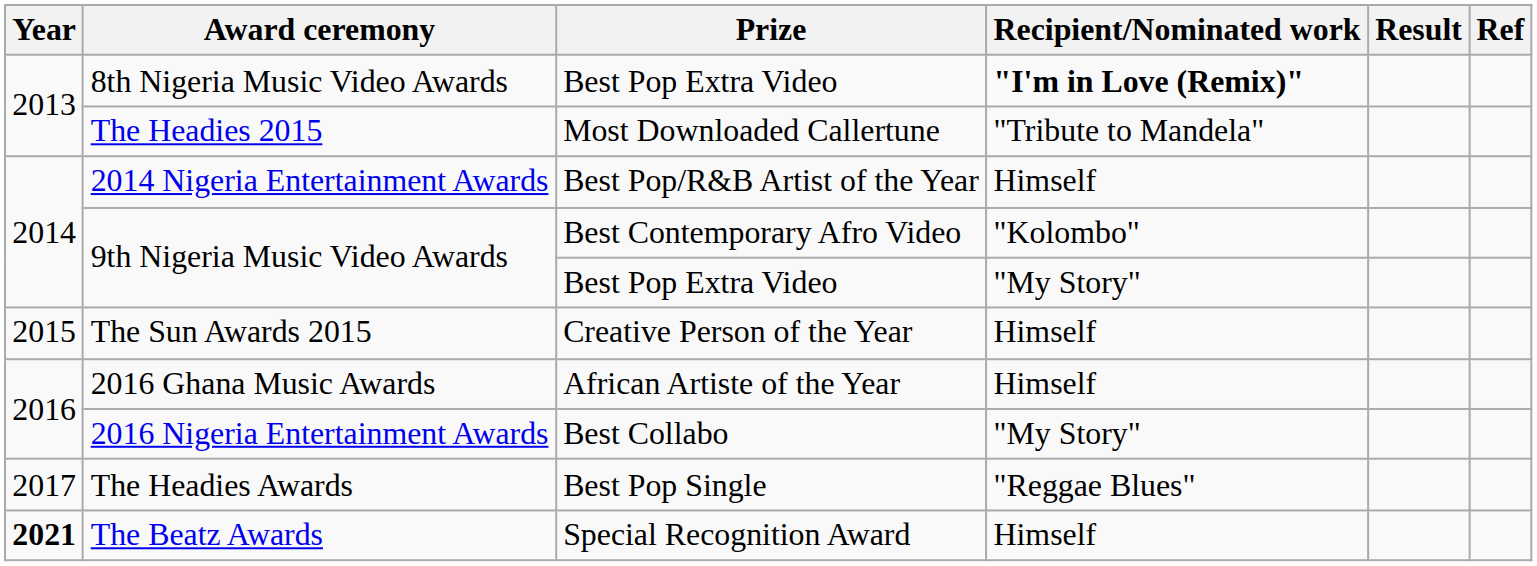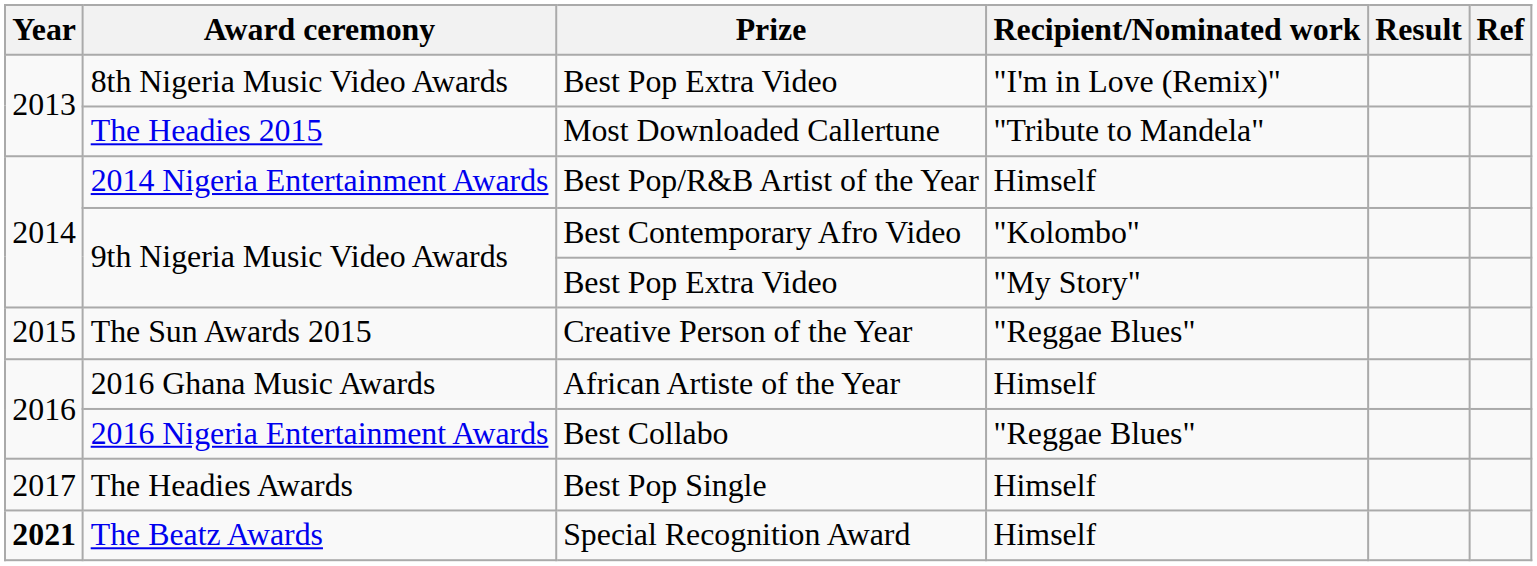8th Nigeria Music Video Awards | Recipient/Nominated work: bold -> normal
The Sun Awards 2015 | Recipient/Nominated work: Himself -> "Reggae Blues"
2016 Nigeria Entertainment Awards | Recipient/Nominated work: "My Story" -> "Reggae Blues"
The Headies Awards | Recipient/Nominated work: "Reggae Blues" -> Himself
